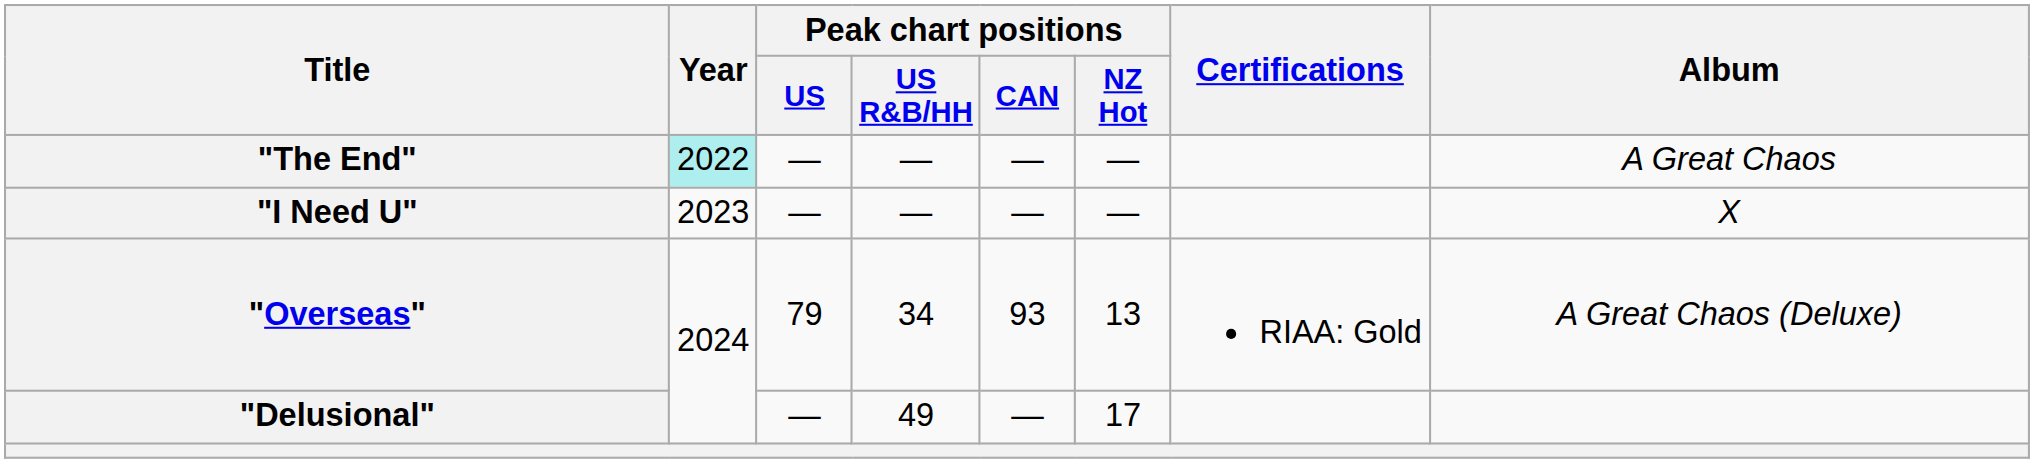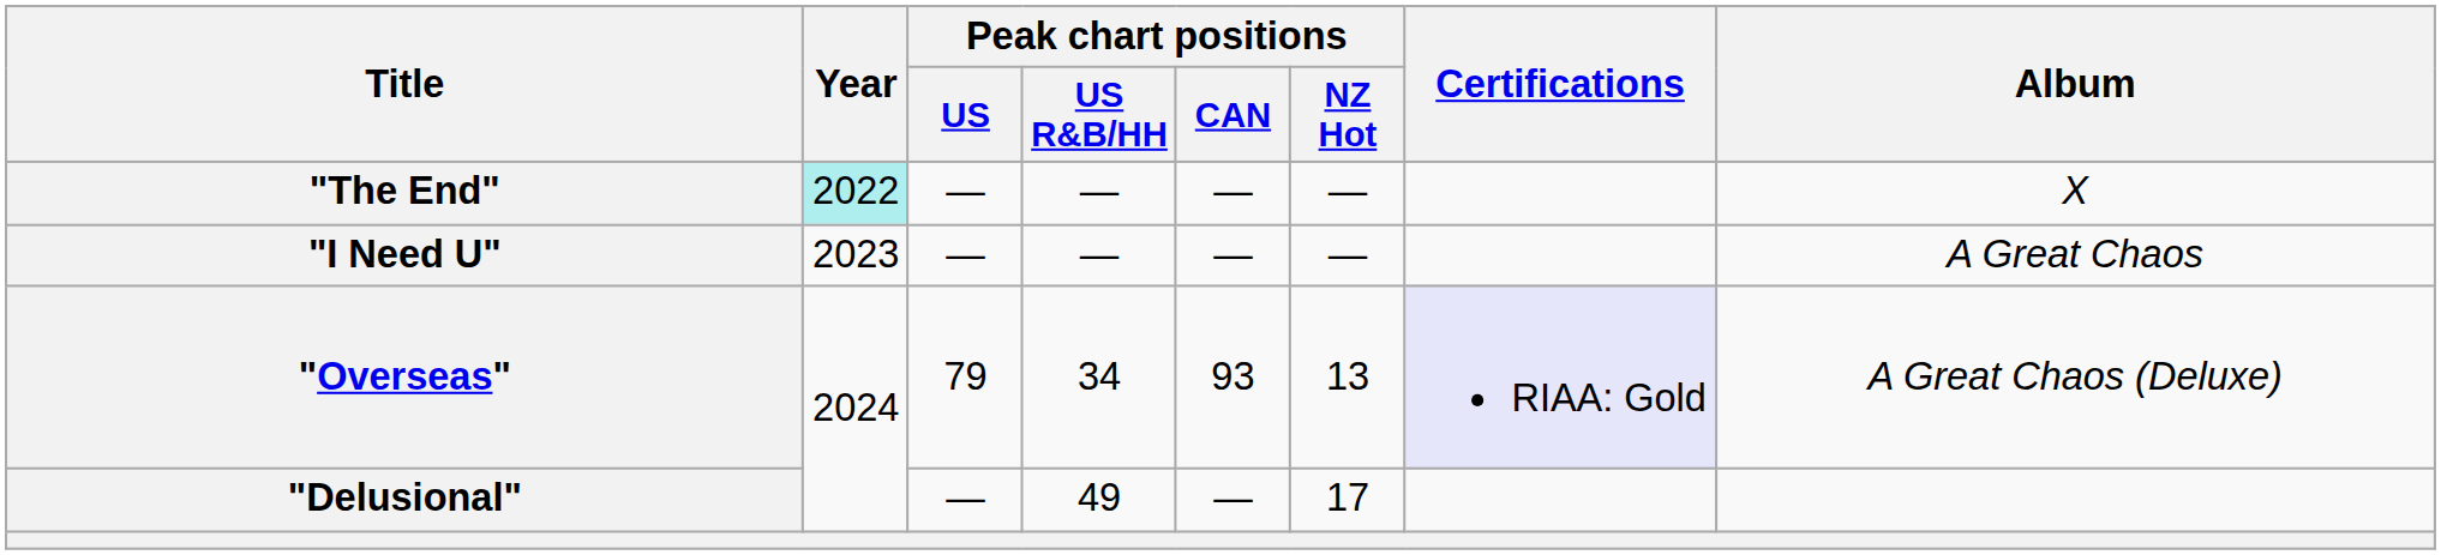"The End" | Album: A Great Chaos -> X
"I Need U" | Album: X -> A Great Chaos
"Overseas" | Certifications: no background -> lavender background
